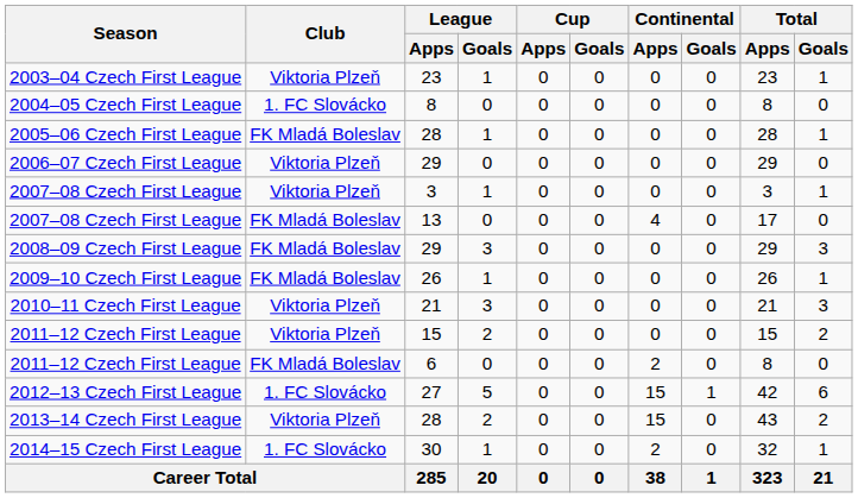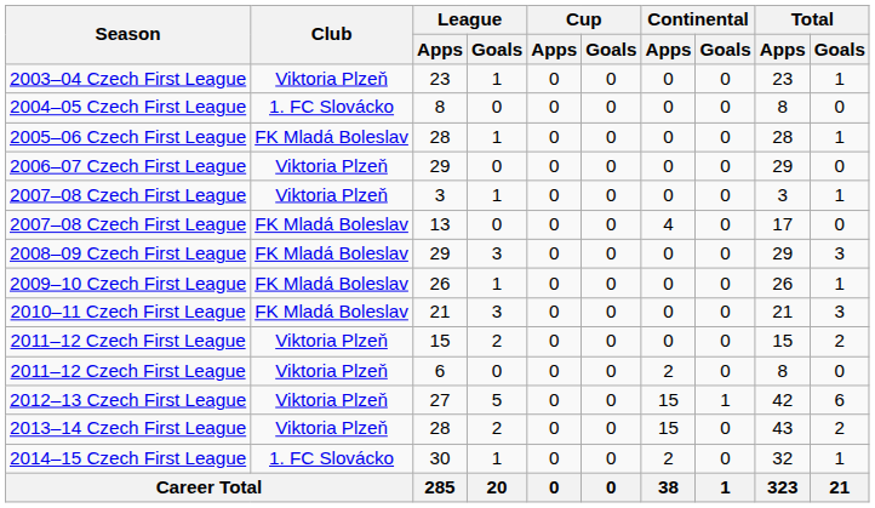2010–11 Czech First League | Club: Viktoria Plzeň -> FK Mladá Boleslav
2011–12 Czech First League / 6 | Club: FK Mladá Boleslav -> Viktoria Plzeň
2012–13 Czech First League | Club: 1. FC Slovácko -> Viktoria Plzeň
